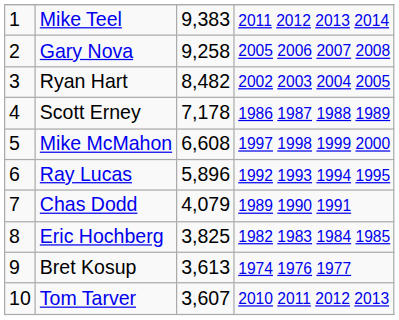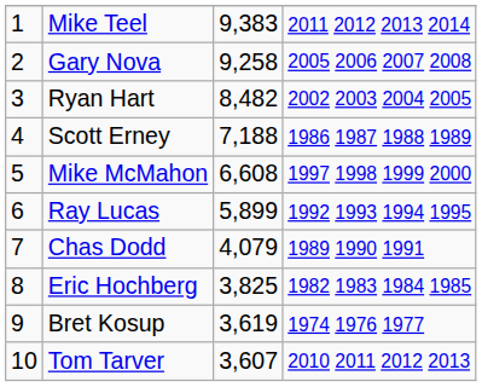Scott Erney | column 3: 7,178 -> 7,188
Ray Lucas | column 3: 5,896 -> 5,899
Bret Kosup | column 3: 3,613 -> 3,619
